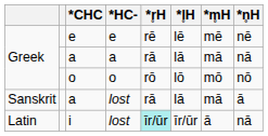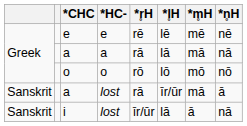a / lost | *l̥H: lā -> īr/ūr
i | column 1: Latin -> Sanskrit
i | *r̥H: paleturquoise background -> no background
i | *l̥H: īr/ūr -> lā
